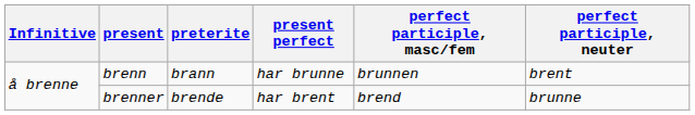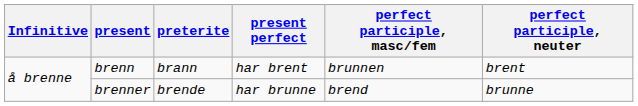brenn | present perfect: har brunne -> har brent
brenner | present perfect: har brent -> har brunne
